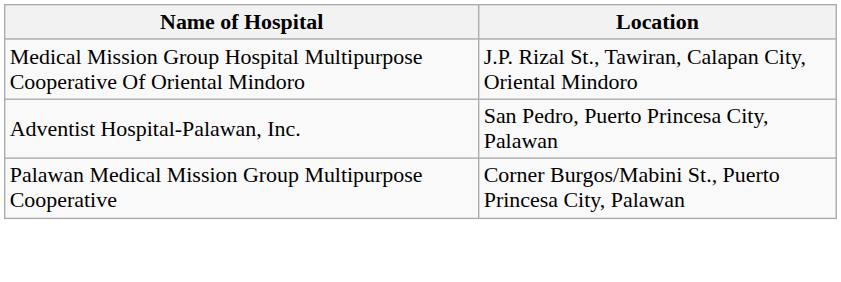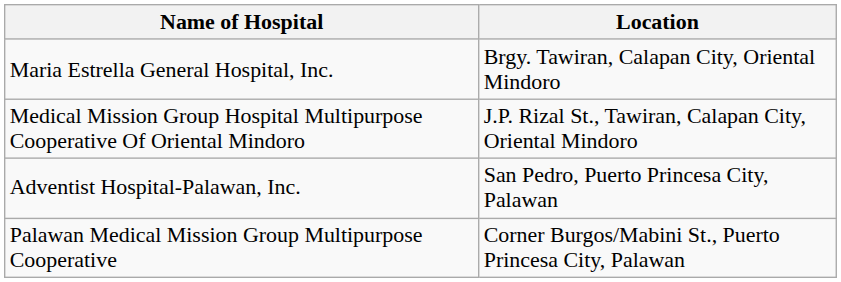+ row: Maria Estrella General Hospital, Inc. | Brgy. Tawiran, Calapan City, Oriental Mindoro
